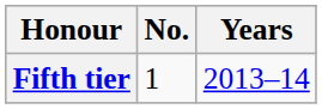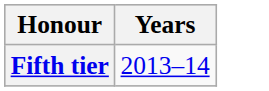- column: No. | 1
